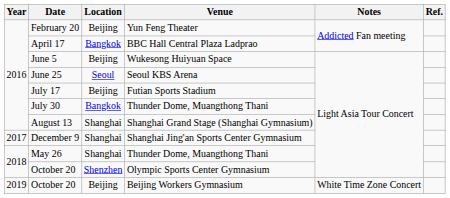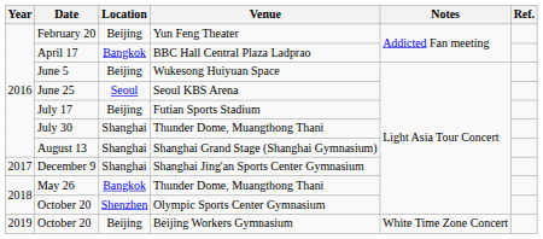July 30 | Location: Bangkok -> Shanghai
May 26 | Location: Shanghai -> Bangkok
